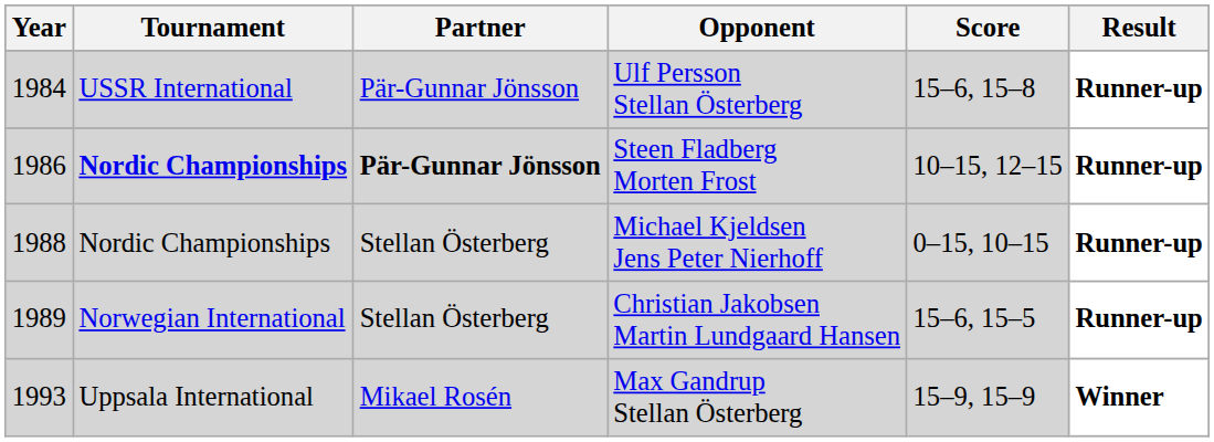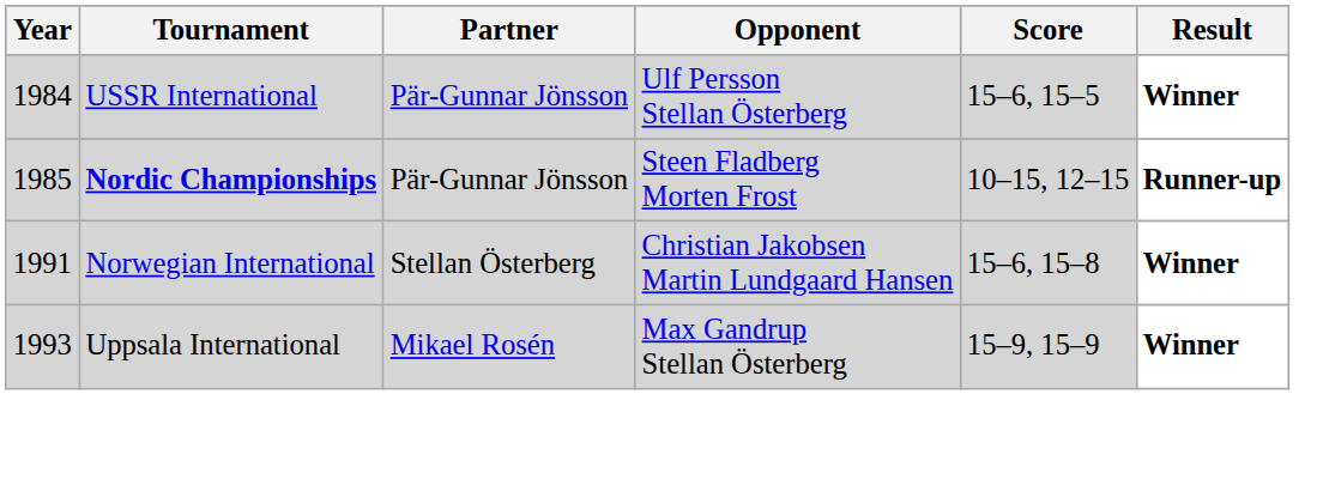Ulf Persson Stellan Österberg | Score: 15–6, 15–8 -> 15–6, 15–5
Ulf Persson Stellan Österberg | Result: Runner-up -> Winner
Steen Fladberg Morten Frost | Year: 1986 -> 1985
Steen Fladberg Morten Frost | Partner: bold -> normal
- row: 1988 | Nordic Championships | Stellan Österberg | Michael Kjeldsen Jens Peter Nierhoff | 0–15, 10–15 | Runner-up
Christian Jakobsen Martin Lundgaard Hansen | Year: 1989 -> 1991
Christian Jakobsen Martin Lundgaard Hansen | Score: 15–6, 15–5 -> 15–6, 15–8
Christian Jakobsen Martin Lundgaard Hansen | Result: Runner-up -> Winner
